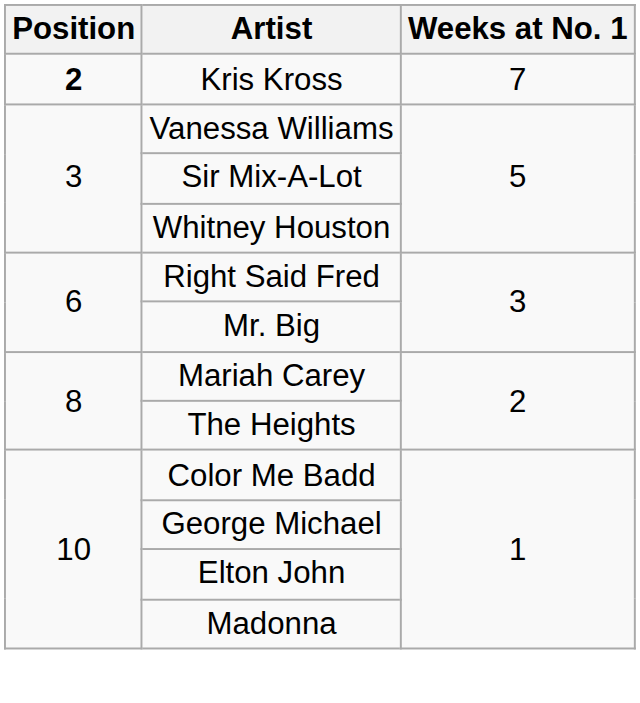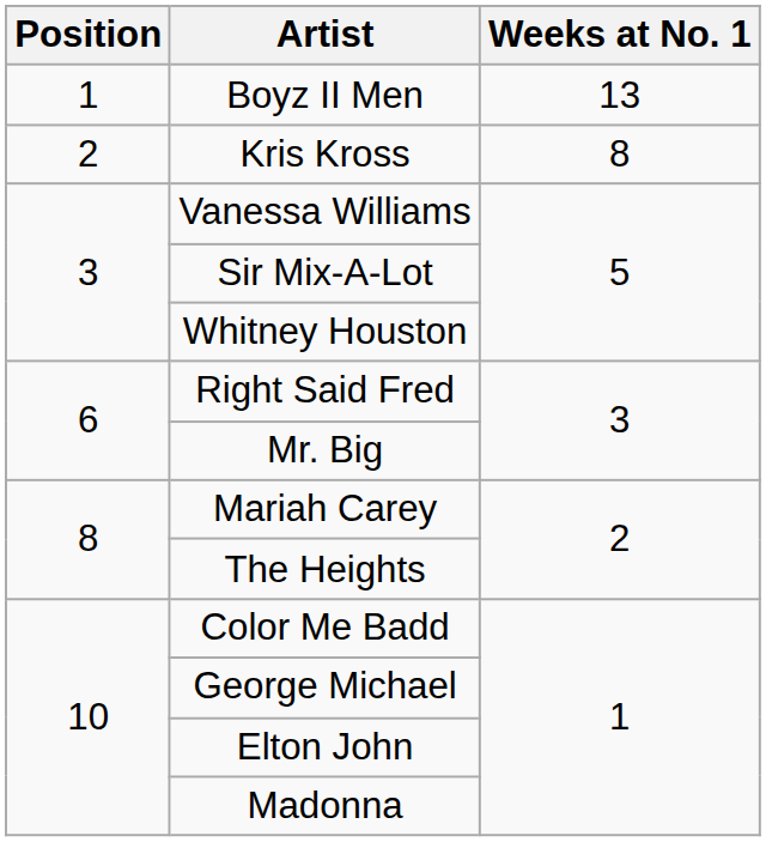+ row: 1 | Boyz II Men | 13
Kris Kross | Position: bold -> normal
Kris Kross | Weeks at No. 1: 7 -> 8
